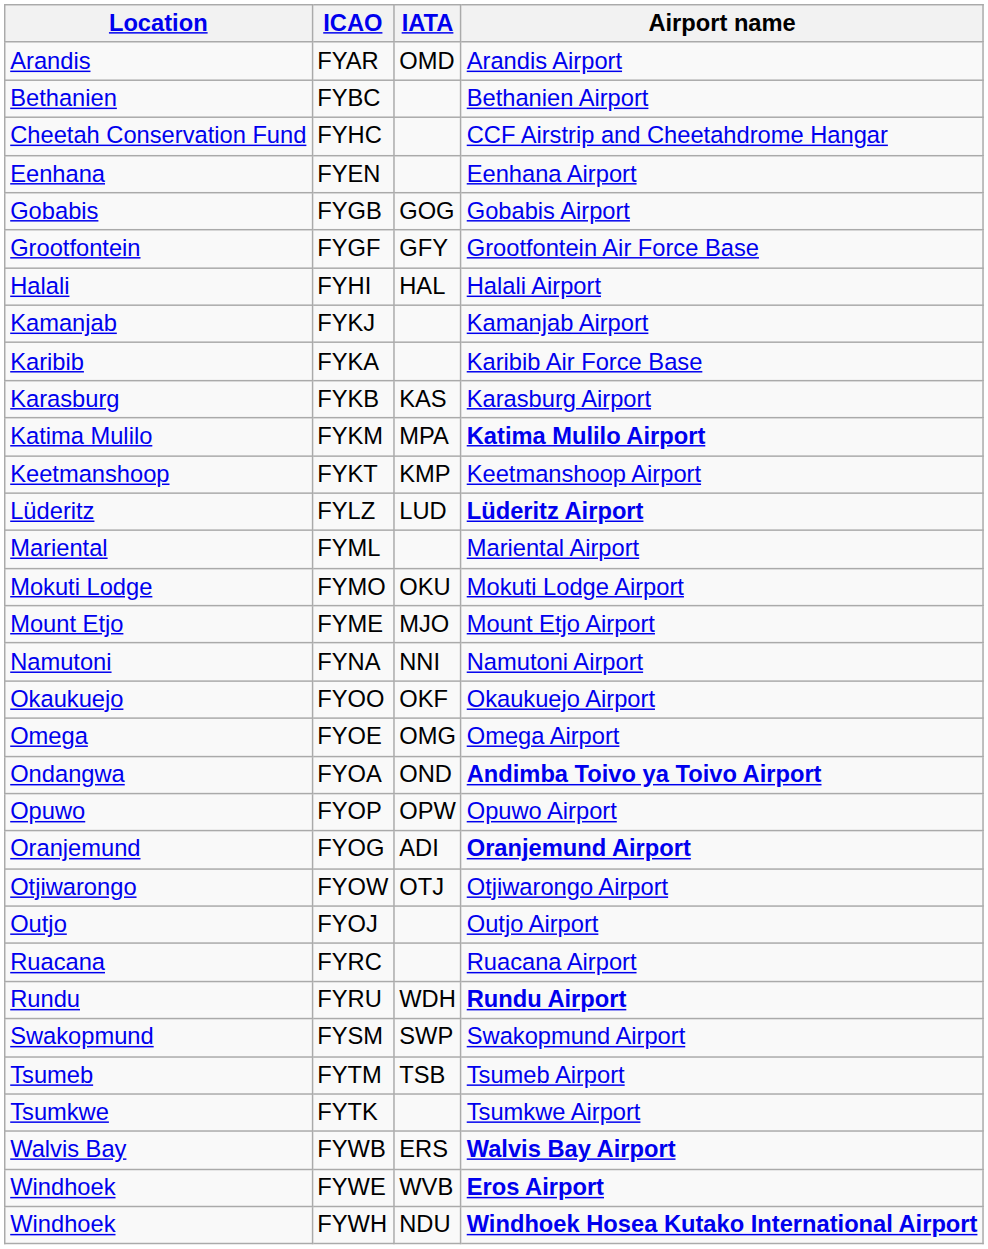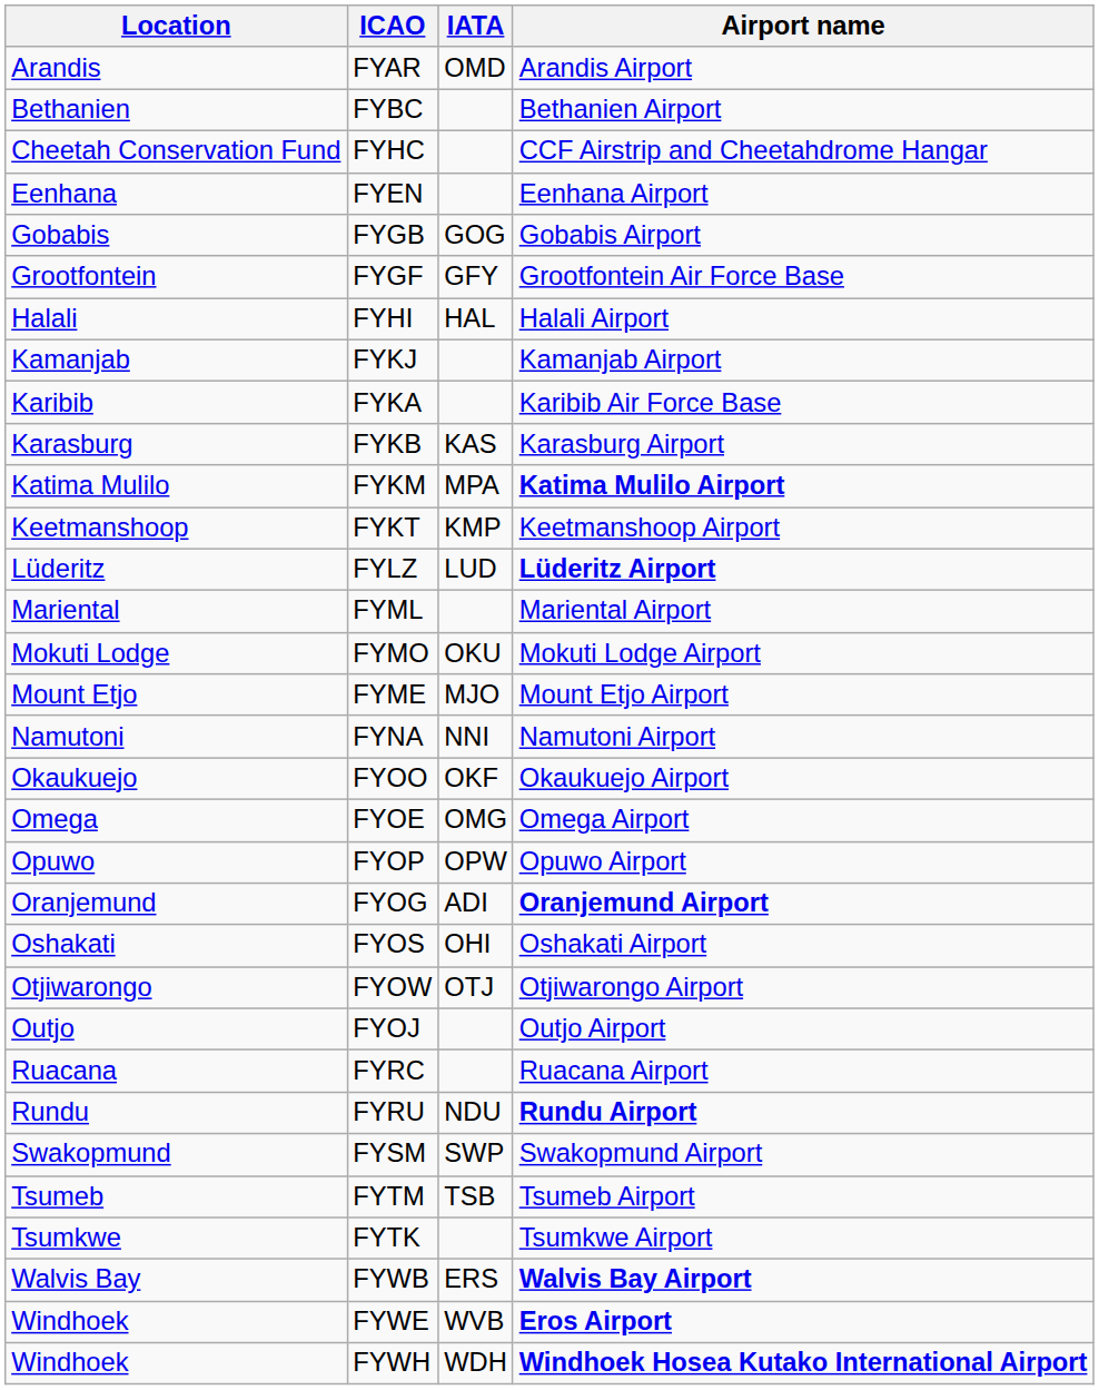- row: Ondangwa | FYOA | OND | Andimba Toivo ya Toivo Airport
+ row: Oshakati | FYOS | OHI | Oshakati Airport
FYRU | IATA: WDH -> NDU
FYWH | IATA: NDU -> WDH
